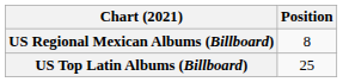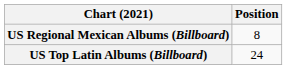US Top Latin Albums (Billboard) | Position: 25 -> 24
